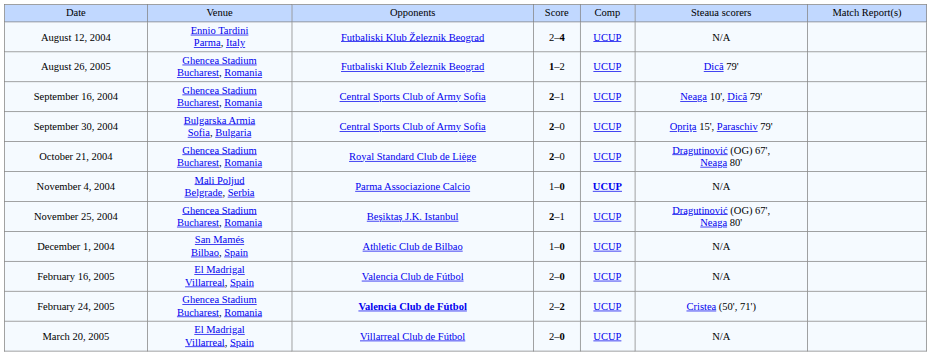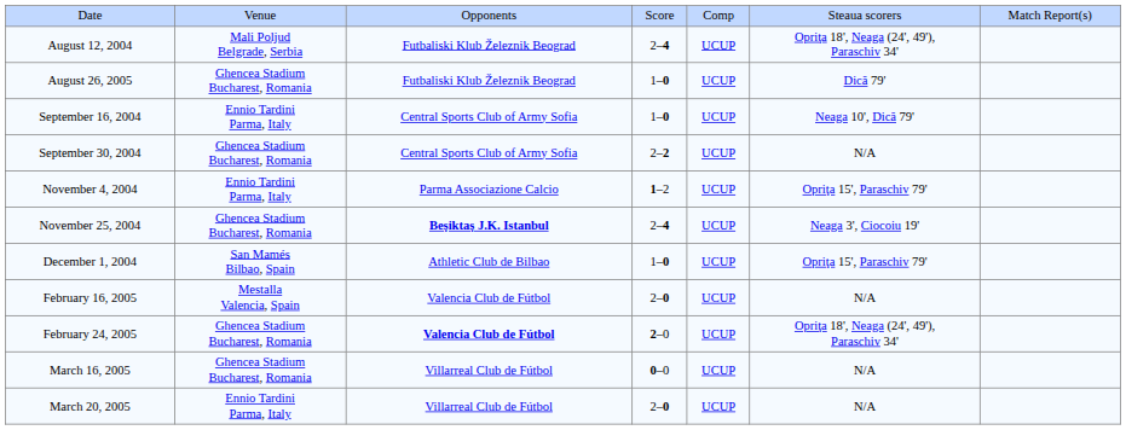August 12, 2004 | column 2: Ennio Tardini Parma, Italy -> Mali Poljud Belgrade, Serbia
August 12, 2004 | column 6: N/A -> Opriţa 18', Neaga (24', 49'), Paraschiv 34'
August 26, 2005 | column 4: 1–2 -> 1–0
September 16, 2004 | column 2: Ghencea Stadium Bucharest, Romania -> Ennio Tardini Parma, Italy
September 16, 2004 | column 4: 2–1 -> 1–0
September 30, 2004 | column 2: Bulgarska Armia Sofia, Bulgaria -> Ghencea Stadium Bucharest, Romania
September 30, 2004 | column 4: 2–0 -> 2–2
September 30, 2004 | column 6: Opriţa 15', Paraschiv 79' -> N/A
- row: October 21, 2004 | Ghencea Stadium Bucharest, Romania | Royal Standard Club de Liège | 2–0 | UCUP | Dragutinović (OG) 67', Neaga 80'
November 4, 2004 | column 2: Mali Poljud Belgrade, Serbia -> Ennio Tardini Parma, Italy
November 4, 2004 | column 4: 1–0 -> 1–2
November 4, 2004 | column 5: bold -> normal
November 4, 2004 | column 6: N/A -> Opriţa 15', Paraschiv 79'
November 25, 2004 | column 3: normal -> bold
November 25, 2004 | column 4: 2–1 -> 2–4
November 25, 2004 | column 6: Dragutinović (OG) 67', Neaga 80' -> Neaga 3', Ciocoiu 19'
December 1, 2004 | column 6: N/A -> Opriţa 15', Paraschiv 79'
February 16, 2005 | column 2: El Madrigal Villarreal, Spain -> Mestalla Valencia, Spain
February 24, 2005 | column 4: 2–2 -> 2–0
February 24, 2005 | column 6: Cristea (50', 71') -> Opriţa 18', Neaga (24', 49'), Paraschiv 34'
+ row: March 16, 2005 | Ghencea Stadium Bucharest, Romania | Villarreal Club de Fútbol | 0–0 | UCUP | N/A
March 20, 2005 | column 2: El Madrigal Villarreal, Spain -> Ennio Tardini Parma, Italy
